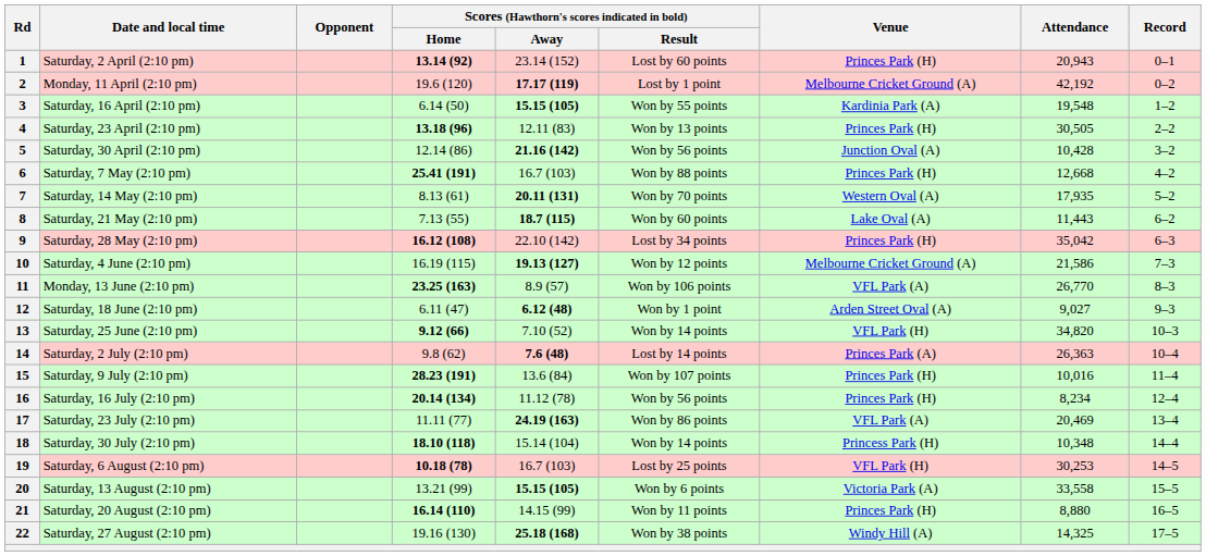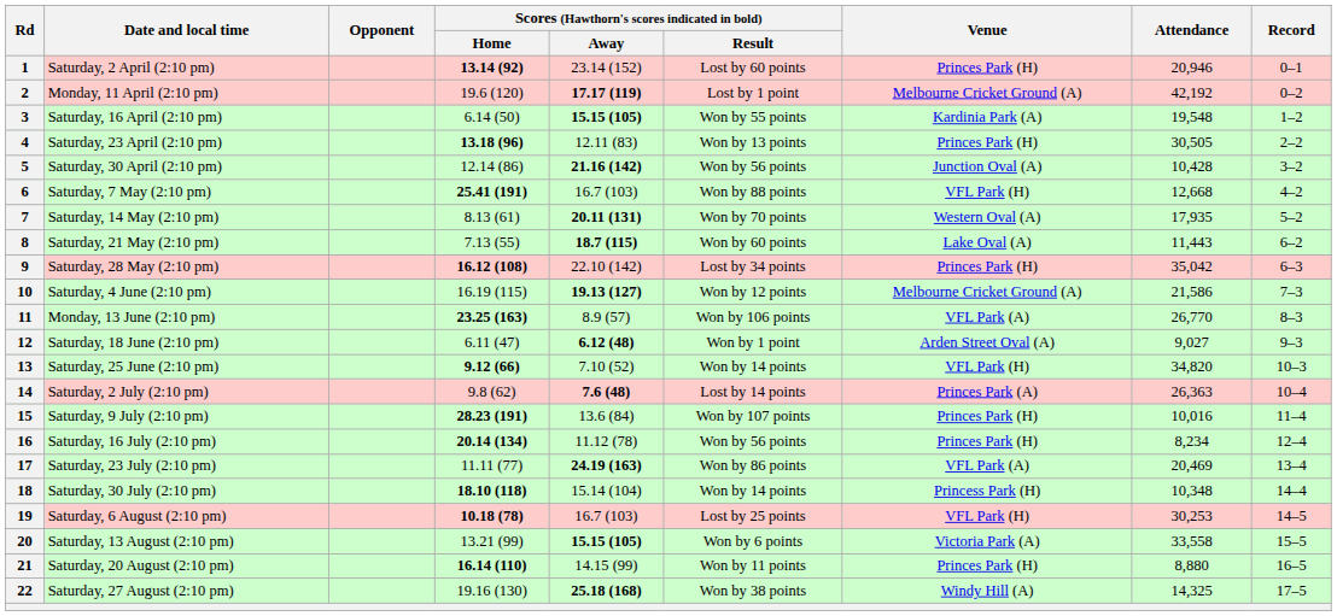1 | Attendance: 20,943 -> 20,946
6 | Venue: Princes Park (H) -> VFL Park (H)
